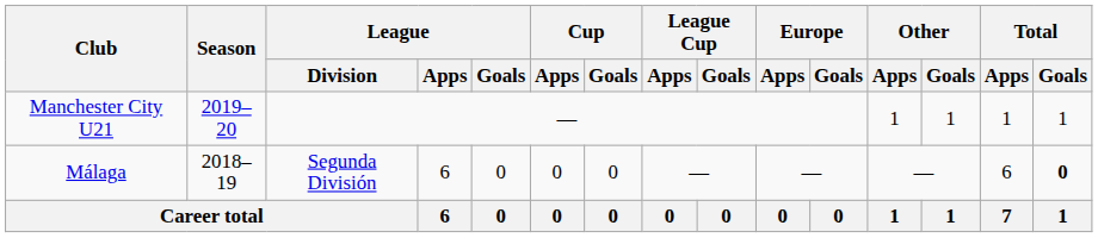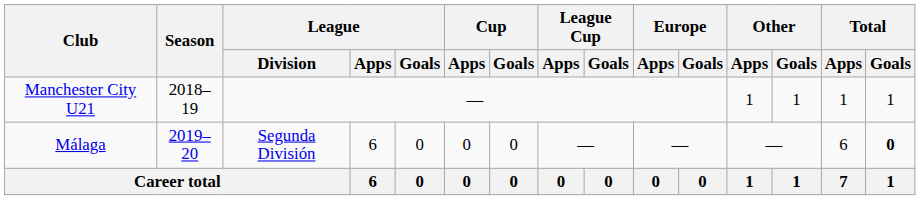Manchester City U21 | Season: 2019–20 -> 2018–19
Málaga | Season: 2018–19 -> 2019–20
